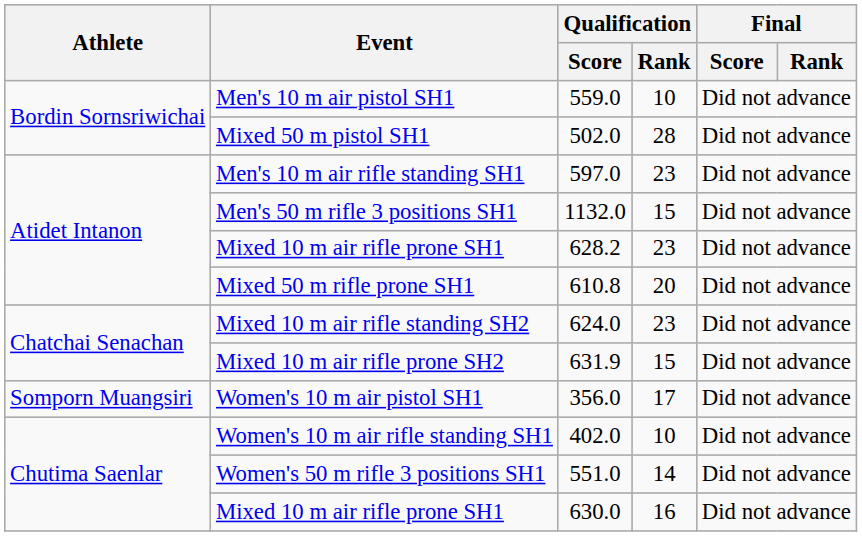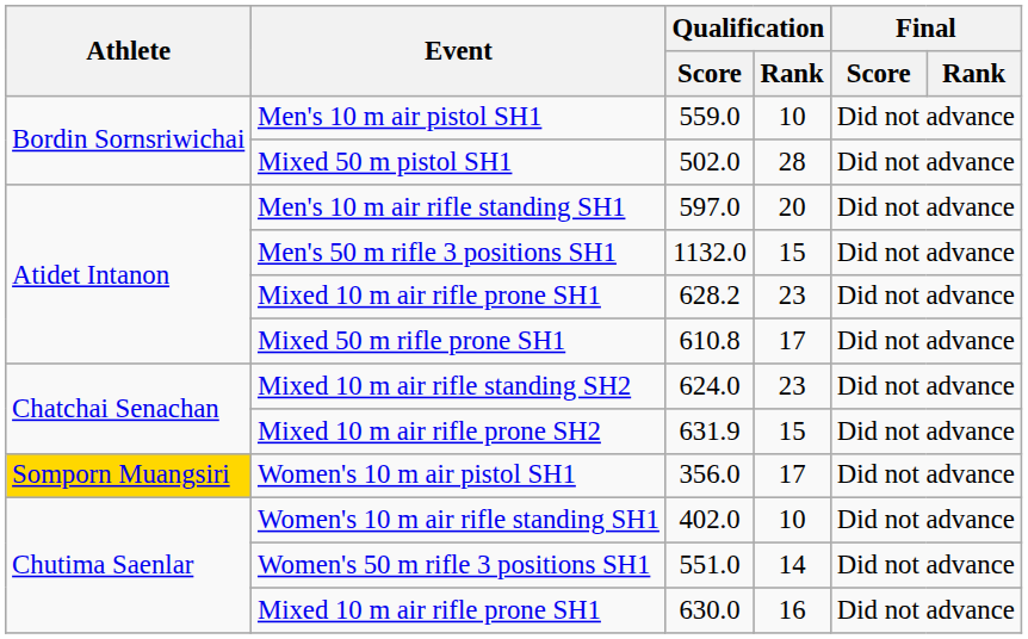Men's 10 m air rifle standing SH1 | Qualification / Rank: 23 -> 20
Mixed 50 m rifle prone SH1 | Qualification / Rank: 20 -> 17
Women's 10 m air pistol SH1 | Athlete: no background -> gold background
